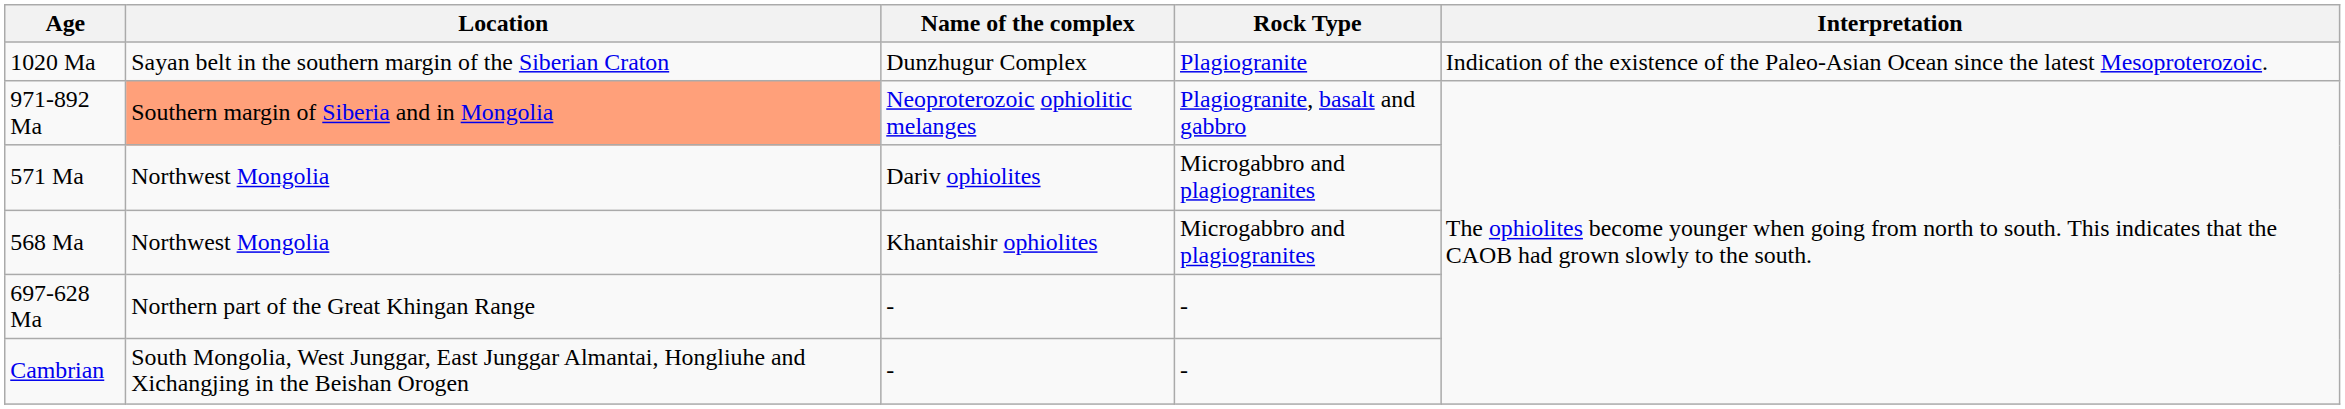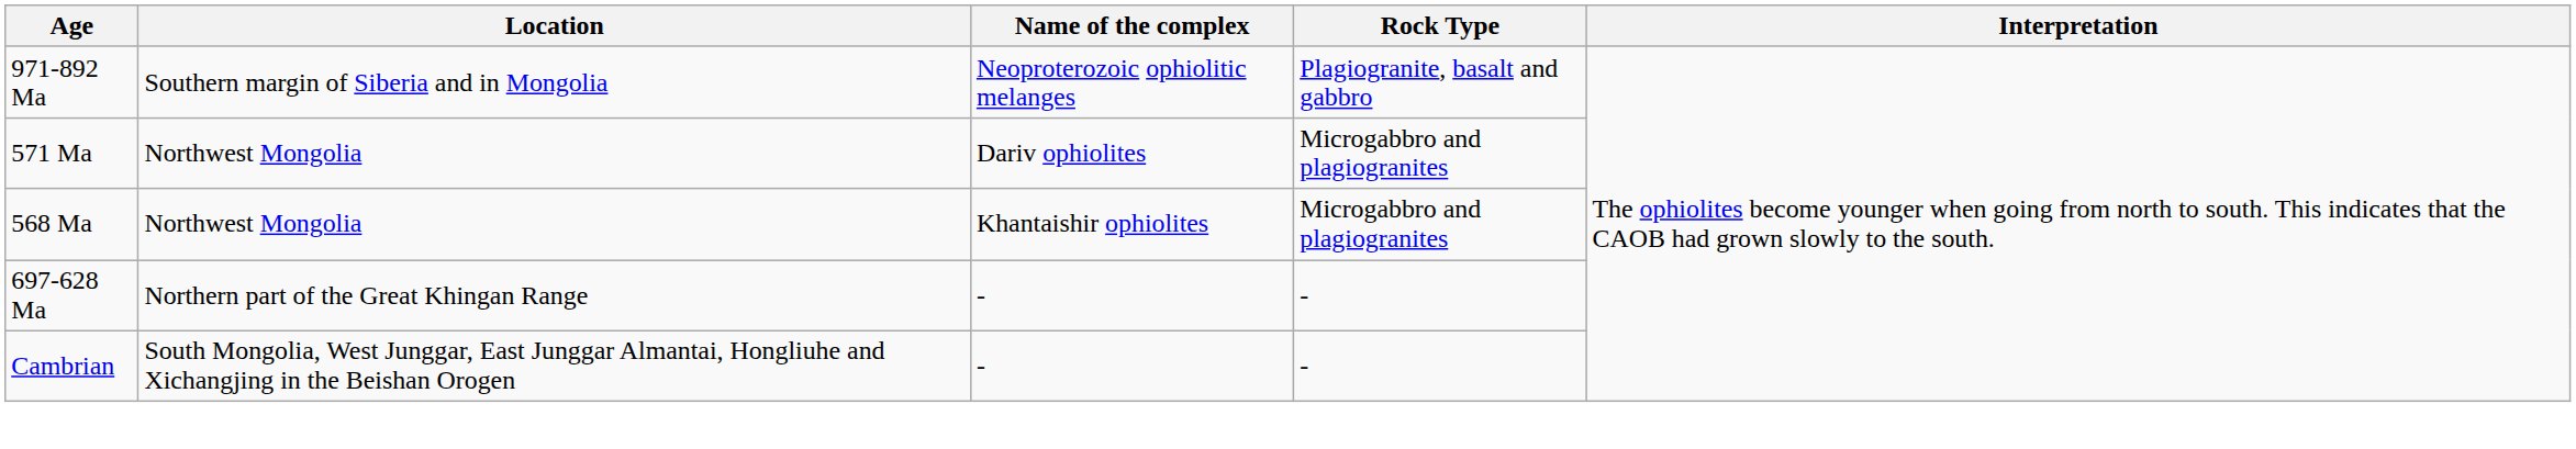- row: 1020 Ma | Sayan belt in the southern margin of the Siberian Craton | Dunzhugur Complex | Plagiogranite | Indication of the existence of the Paleo-Asian Ocean since the latest Mesoproterozoic.
971-892 Ma | Location: lightsalmon background -> no background
